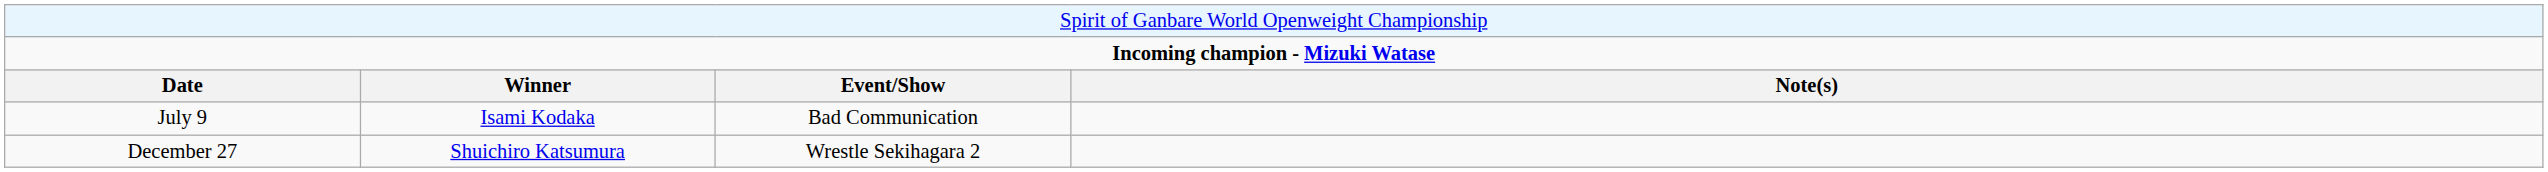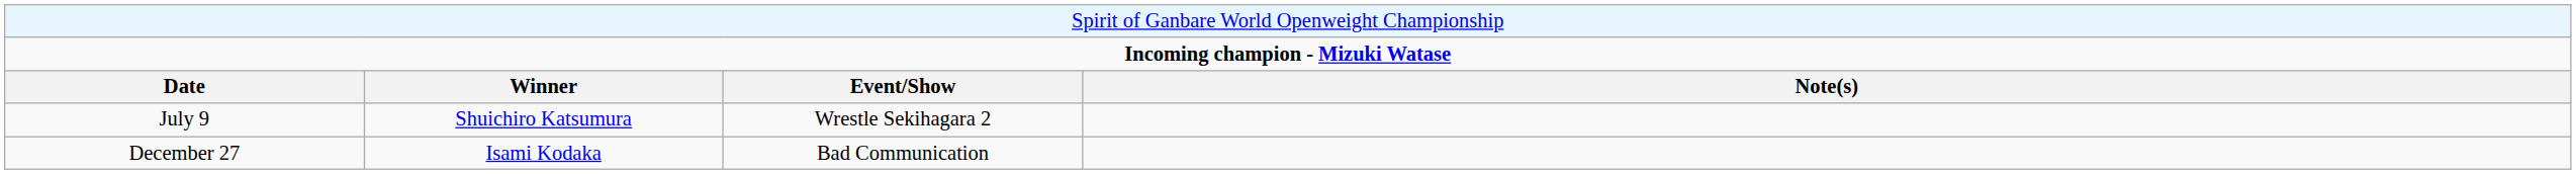July 9 | column 2: Isami Kodaka -> Shuichiro Katsumura
July 9 | column 3: Bad Communication -> Wrestle Sekihagara 2
December 27 | column 2: Shuichiro Katsumura -> Isami Kodaka
December 27 | column 3: Wrestle Sekihagara 2 -> Bad Communication
